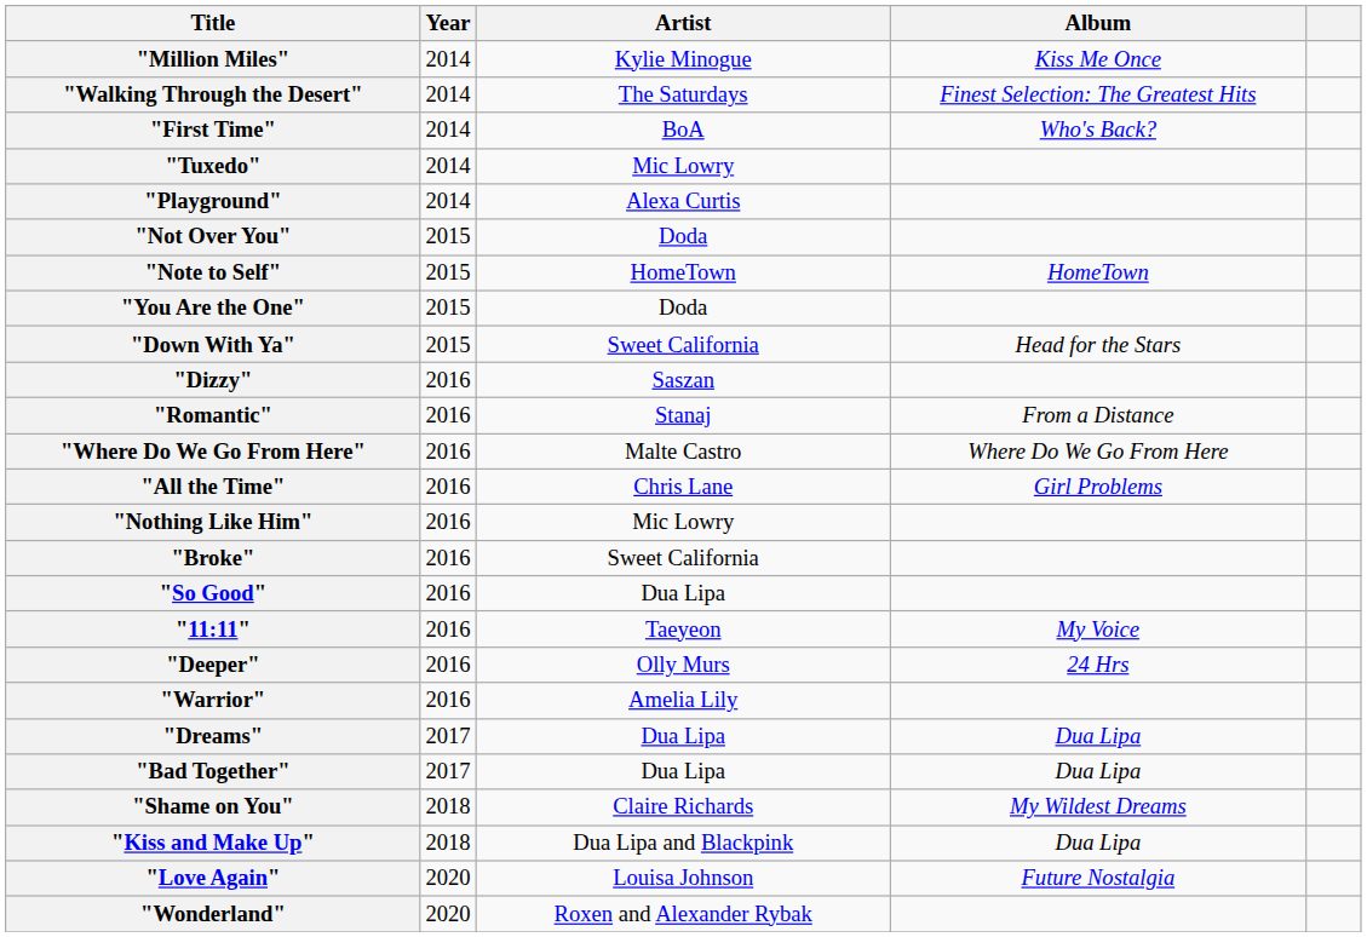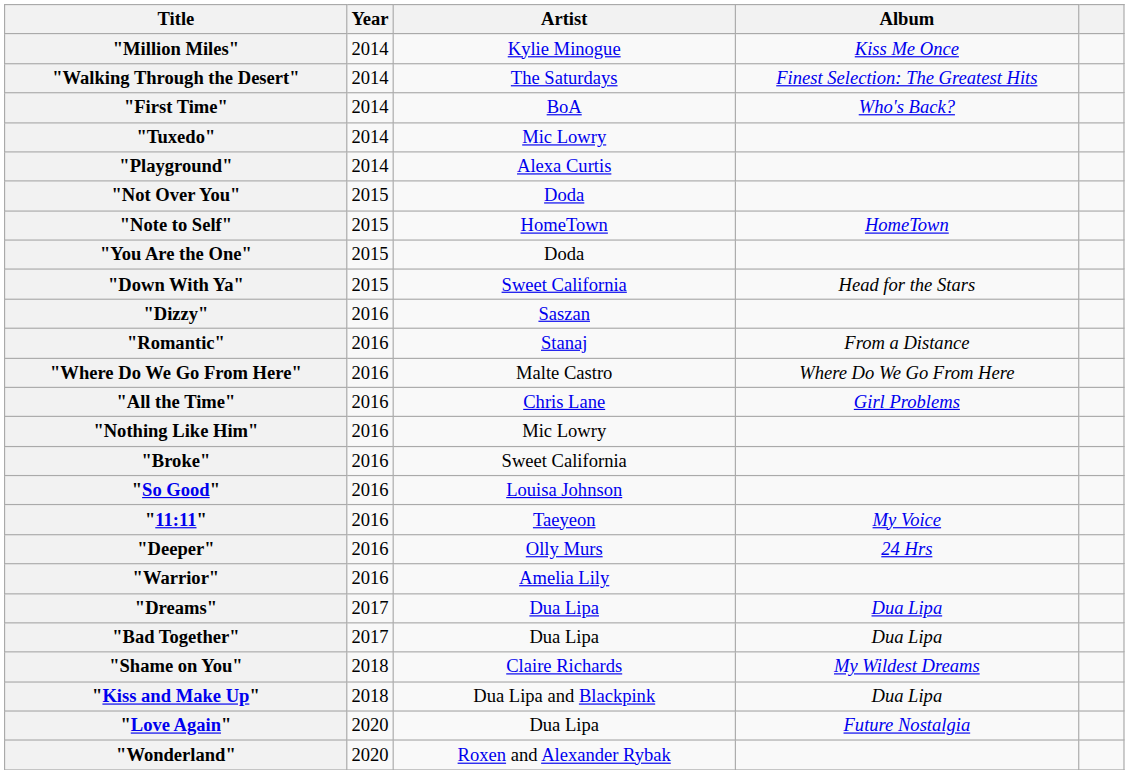"So Good" | Artist: Dua Lipa -> Louisa Johnson
"Love Again" | Artist: Louisa Johnson -> Dua Lipa
